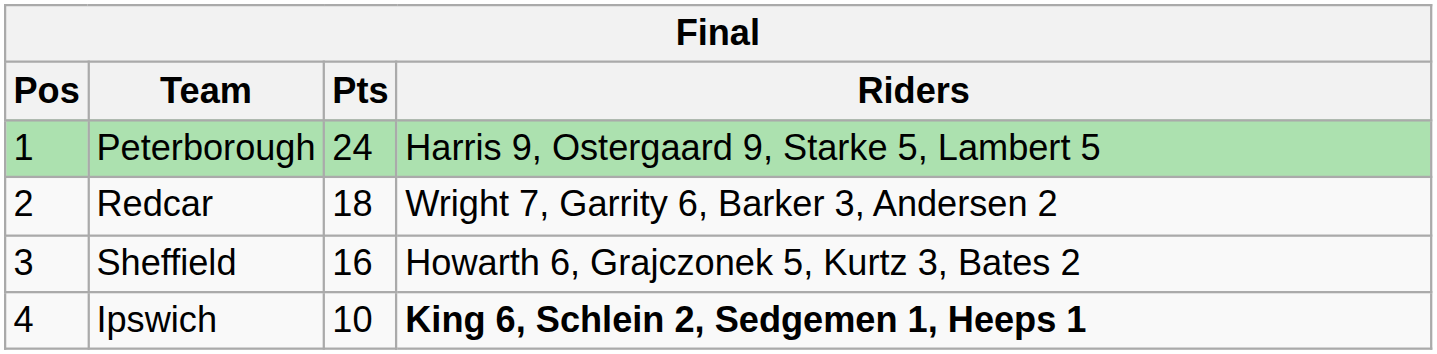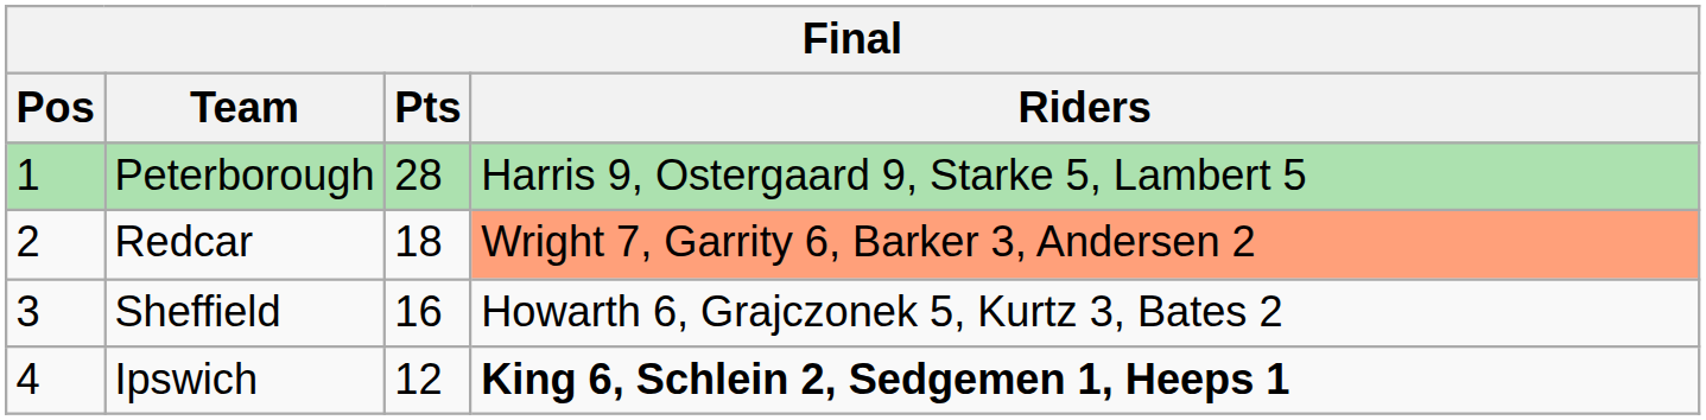Peterborough | Pts: 24 -> 28
Redcar | Riders: no background -> lightsalmon background
Ipswich | Pts: 10 -> 12
